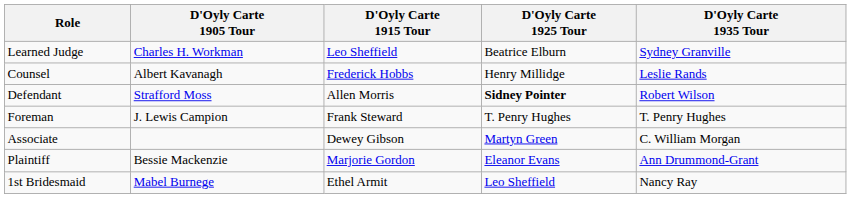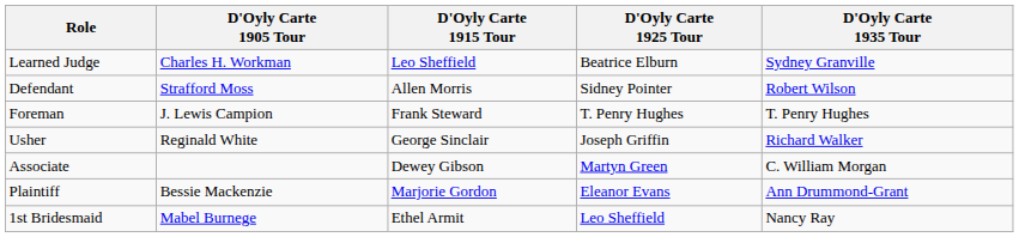- row: Counsel | Albert Kavanagh | Frederick Hobbs | Henry Millidge | Leslie Rands
Defendant | D'Oyly Carte 1925 Tour: bold -> normal
+ row: Usher | Reginald White | George Sinclair | Joseph Griffin | Richard Walker
